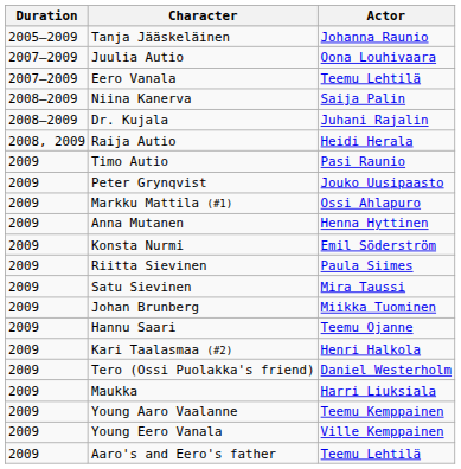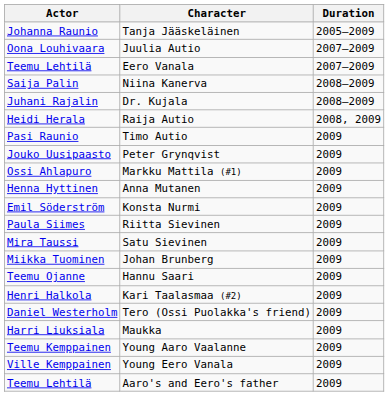columns swapped: Actor <-> Duration
